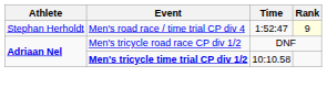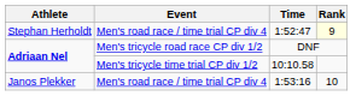10:10.58 | Event: bold -> normal
+ row: Janos Plekker | Men's road race / time trial CP div 4 | 1:53:16 | 10
